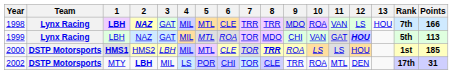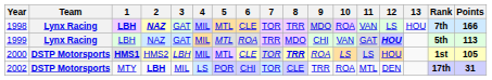1998 | 7: TRR -> TOR
1999 | 7: TOR -> TRR
2000 | Points: 185 -> 105
